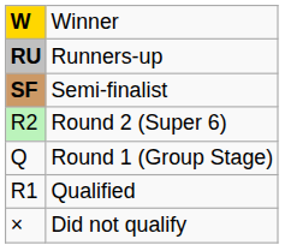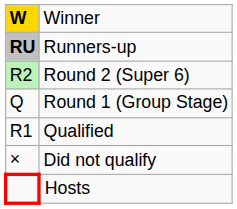- row: SF | Semi-finalist
+ row: Hosts
